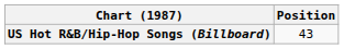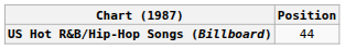US Hot R&B/Hip-Hop Songs (Billboard) | Position: 43 -> 44
